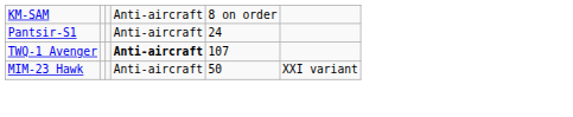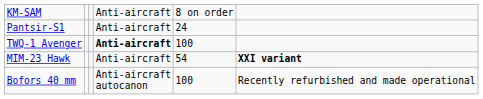TWQ-1 Avenger | column 5: 107 -> 100
MIM-23 Hawk | column 5: 50 -> 54
MIM-23 Hawk | column 6: normal -> bold
+ row: Bofors 40 mm | Anti-aircraft autocanon | 100 | Recently refurbished and made operational
